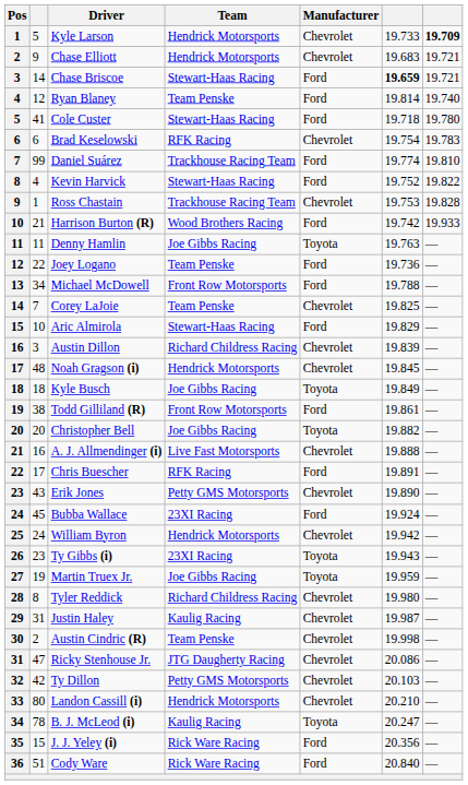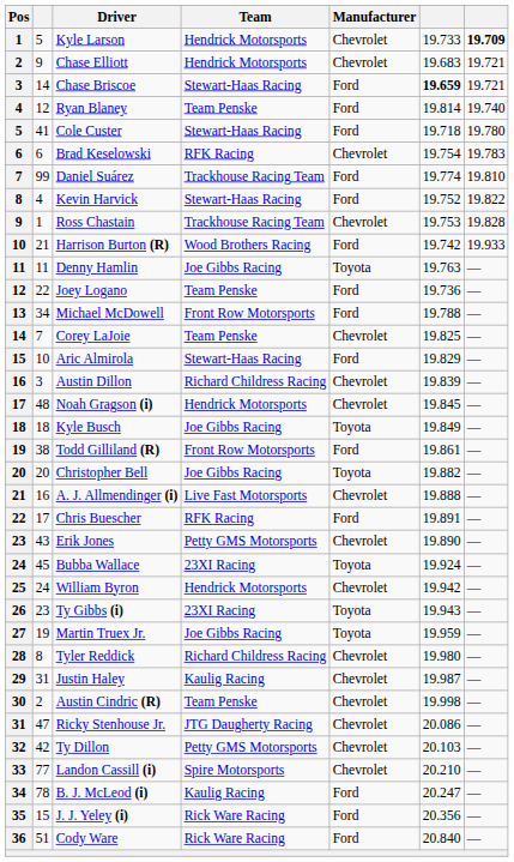Bubba Wallace | Manufacturer: Ford -> Toyota
Landon Cassill (i) | column 2: 80 -> 77
Landon Cassill (i) | Team: Hendrick Motorsports -> Spire Motorsports
B. J. McLeod (i) | Manufacturer: Toyota -> Ford
